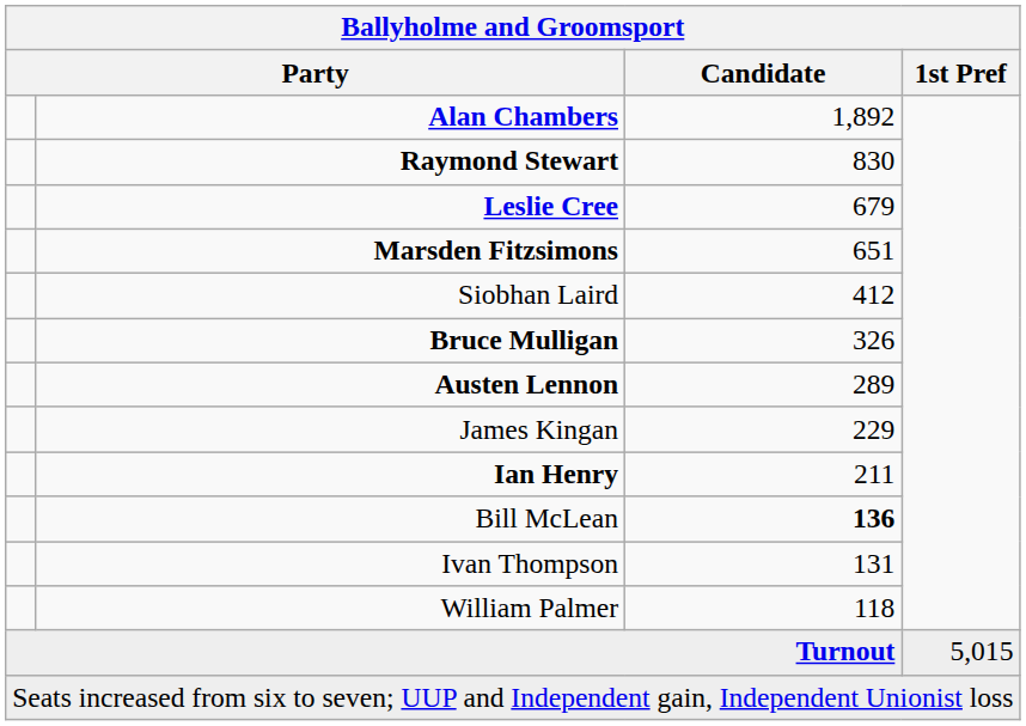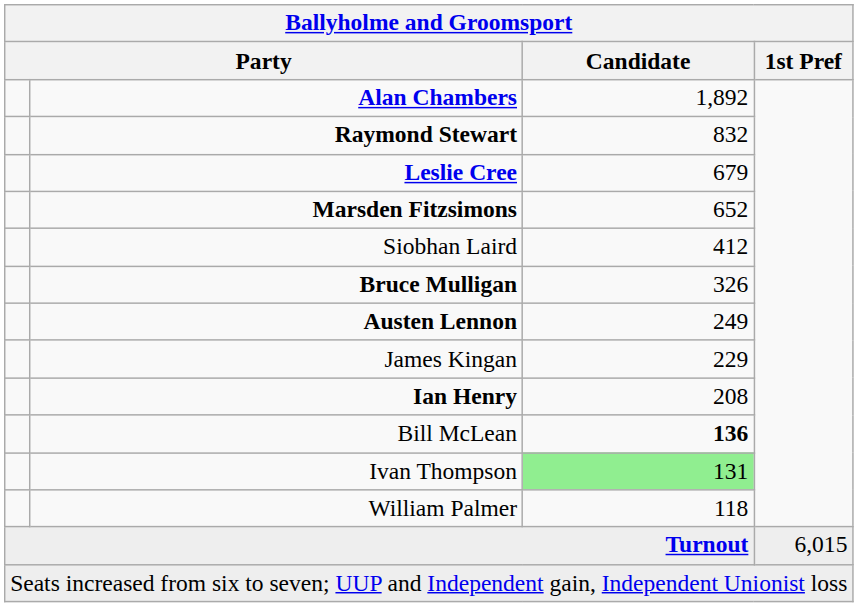Raymond Stewart | Candidate: 830 -> 832
Marsden Fitzsimons | Candidate: 651 -> 652
Austen Lennon | Candidate: 289 -> 249
Ian Henry | Candidate: 211 -> 208
Ivan Thompson | Candidate: no background -> lightgreen background
Turnout | 1st Pref: 5,015 -> 6,015
